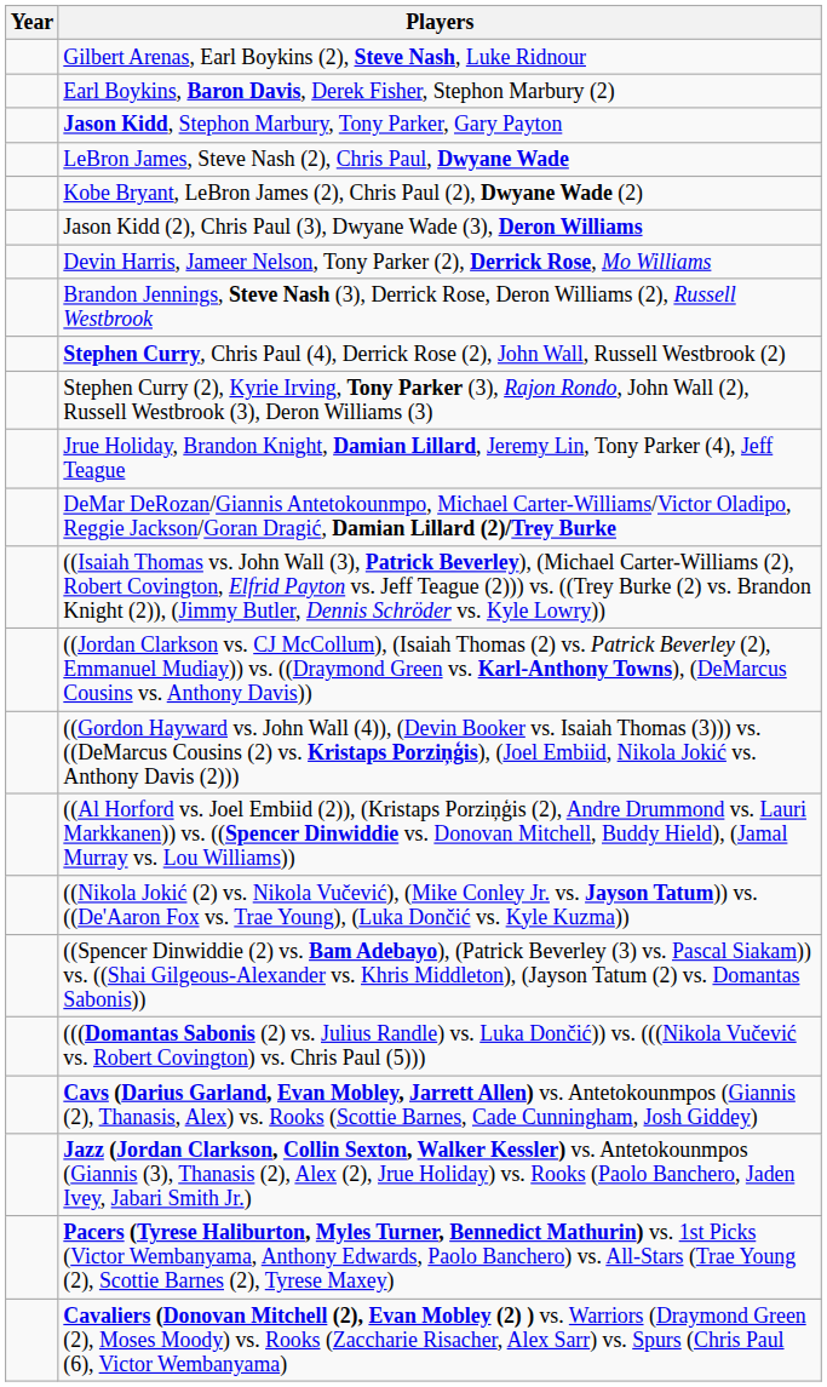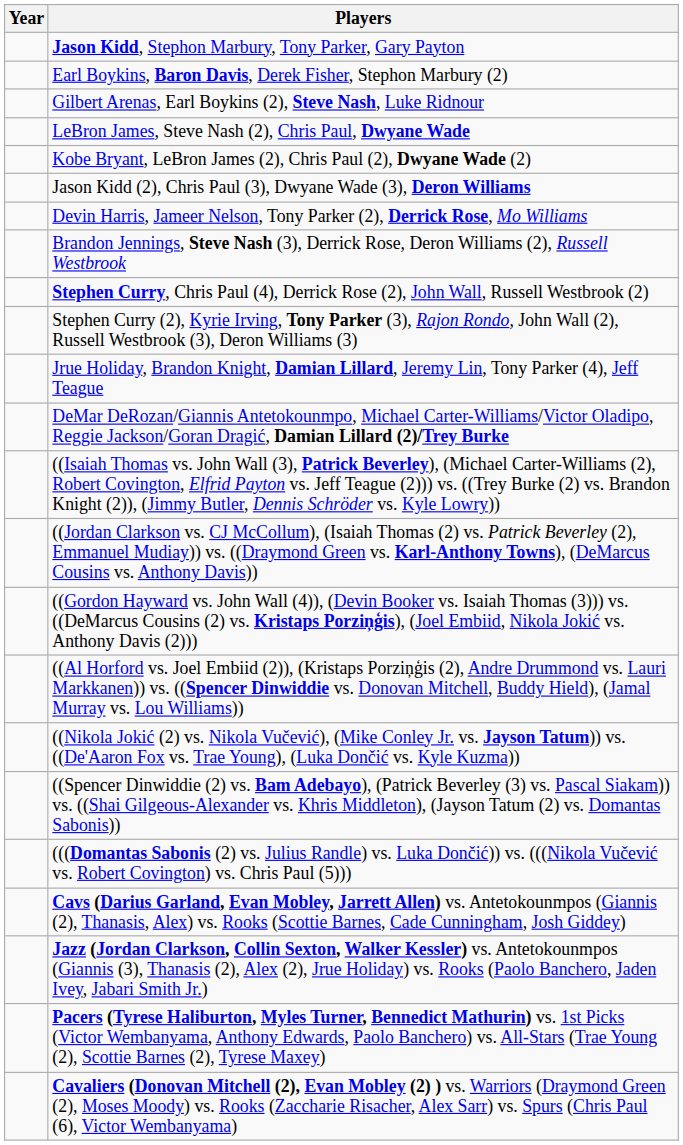rows swapped: Jason Kidd, Stephon Marbury, Tony Parker, Gary Payton <-> Gilbert Arenas, Earl Boykins (2), Steve Nash, Luke Ridnour
